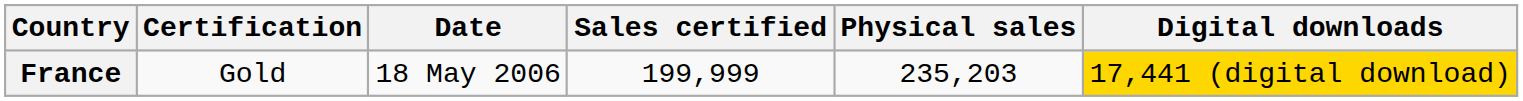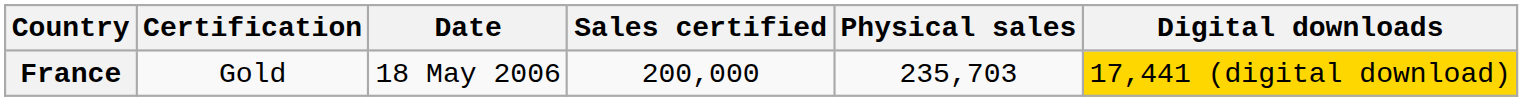France | Sales certified: 199,999 -> 200,000
France | Physical sales: 235,203 -> 235,703
